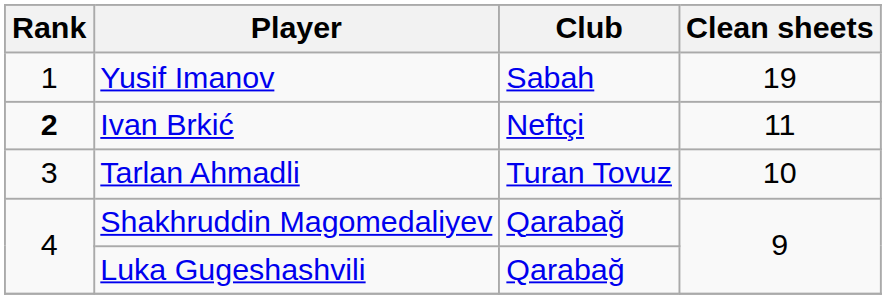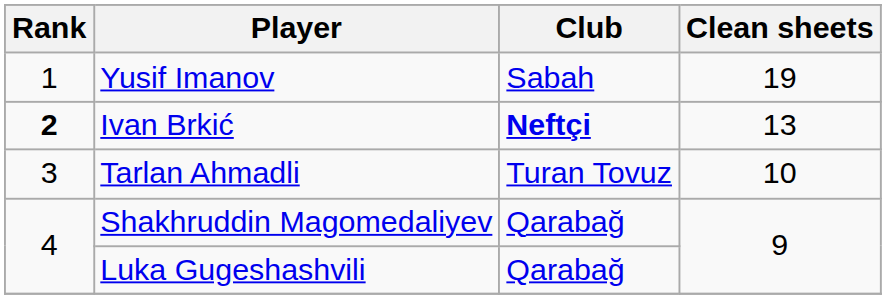Ivan Brkić | Club: normal -> bold
Ivan Brkić | Clean sheets: 11 -> 13
